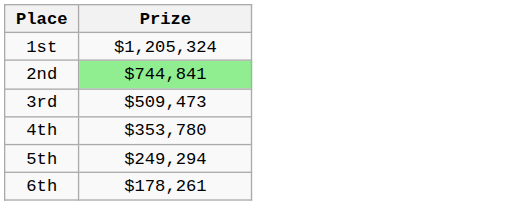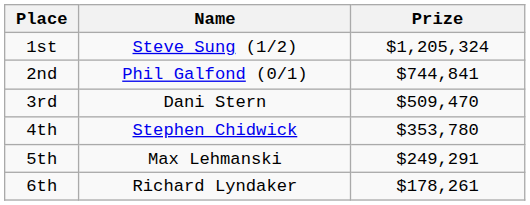+ column: Name | Steve Sung (1/2) | Phil Galfond (0/1) | Dani Stern | Stephen Chidwick | Max Lehmanski | Richard Lyndaker
2nd | Prize: lightgreen background -> no background
3rd | Prize: $509,473 -> $509,470
5th | Prize: $249,294 -> $249,291
